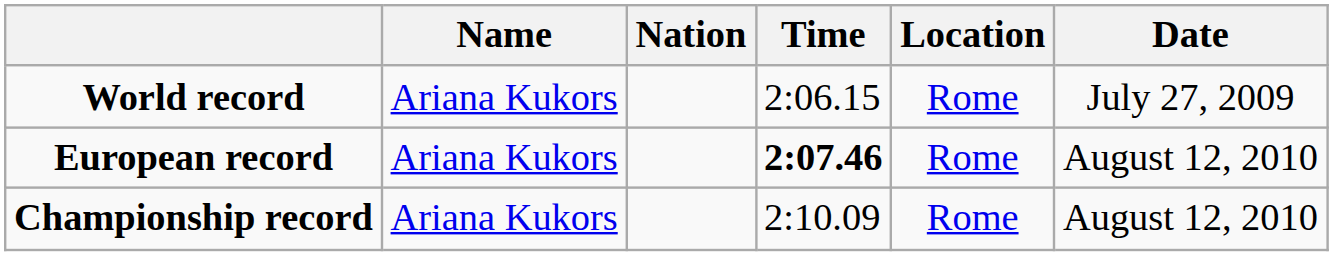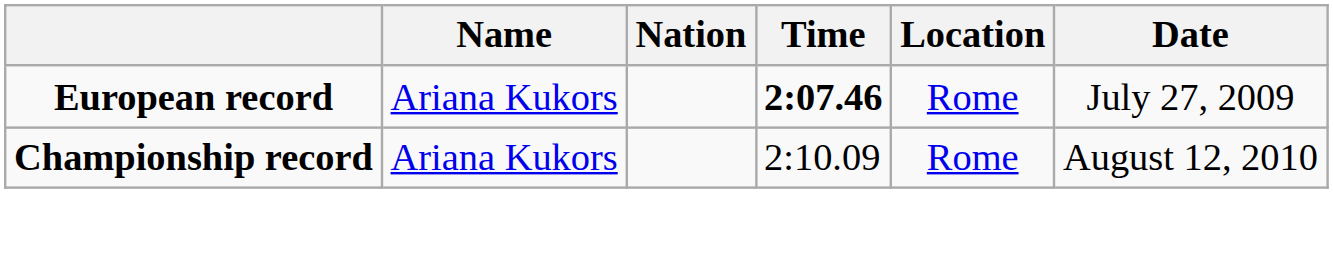- row: World record | Ariana Kukors | 2:06.15 | Rome | July 27, 2009
European record | Date: August 12, 2010 -> July 27, 2009
